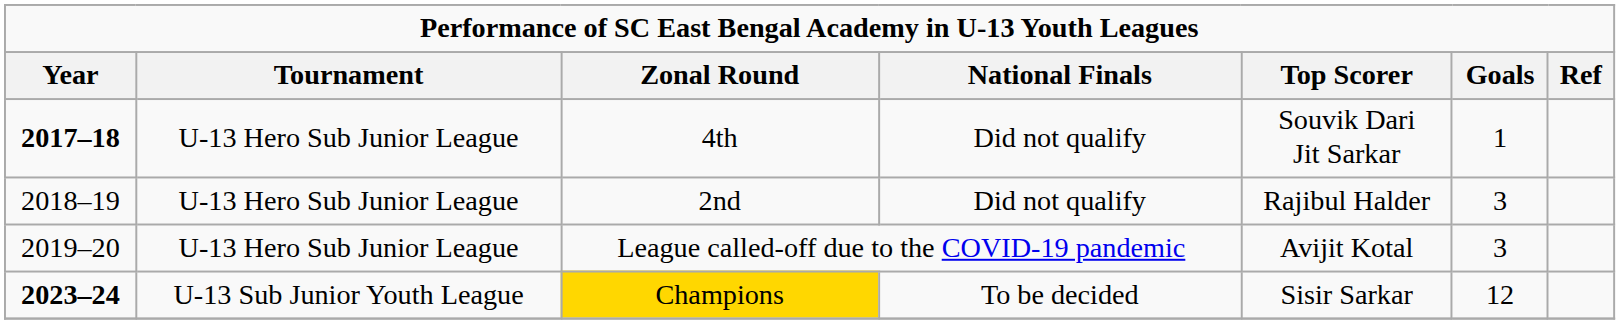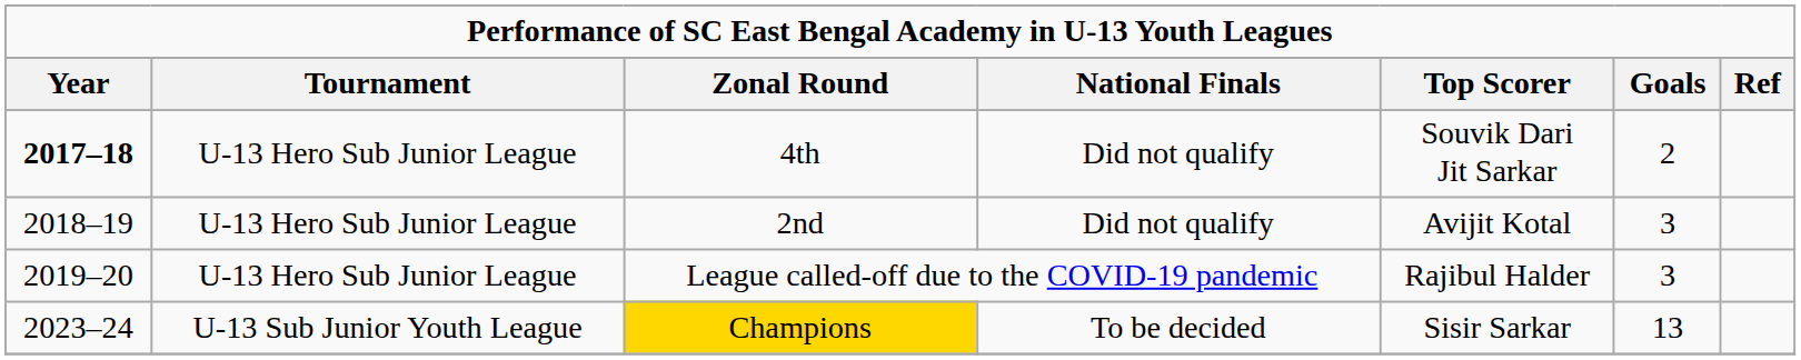4th | Goals: 1 -> 2
2nd | Top Scorer: Rajibul Halder -> Avijit Kotal
League called-off due to the COVID-19 pandemic | Top Scorer: Avijit Kotal -> Rajibul Halder
Champions | Year: bold -> normal
Champions | Goals: 12 -> 13
